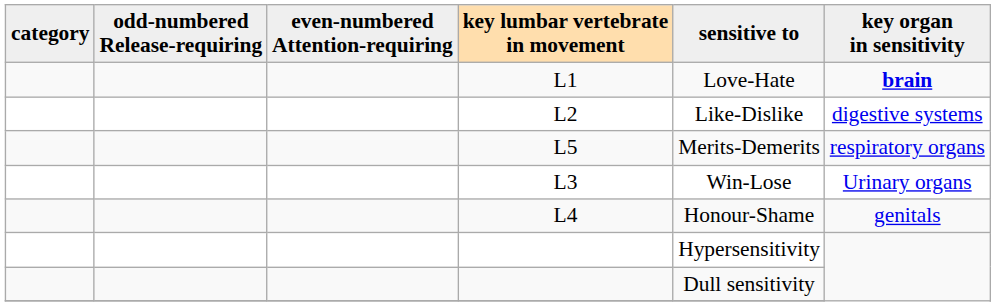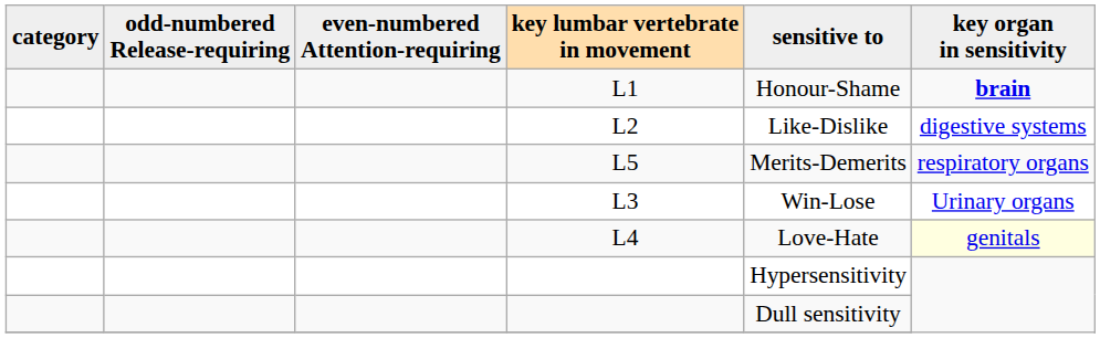L1 | sensitive to: Love-Hate -> Honour-Shame
L4 | sensitive to: Honour-Shame -> Love-Hate
L4 | key organ in sensitivity: no background -> lightyellow background
